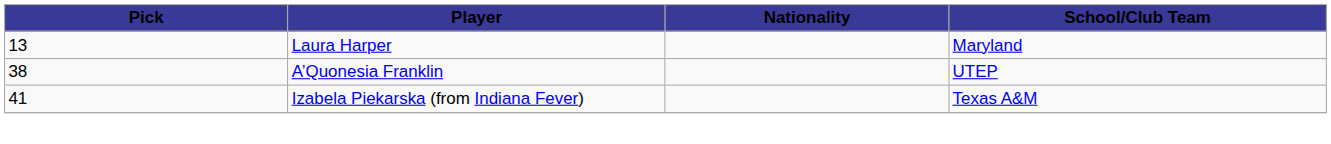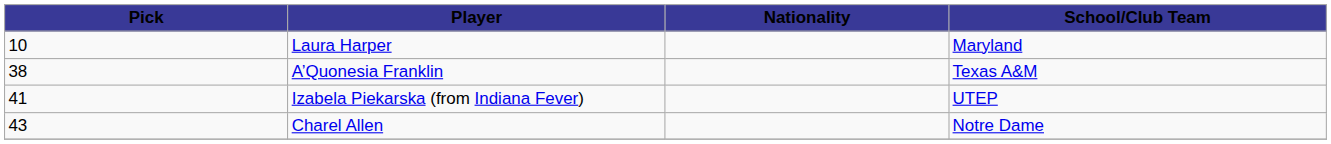Laura Harper | Pick: 13 -> 10
A’Quonesia Franklin | School/Club Team: UTEP -> Texas A&M
Izabela Piekarska (from Indiana Fever) | School/Club Team: Texas A&M -> UTEP
+ row: 43 | Charel Allen | Notre Dame
